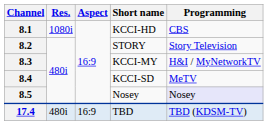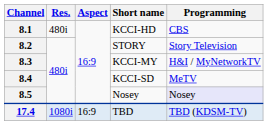8.1 | Res.: 1080i -> 480i
17.4 | Res.: 480i -> 1080i
